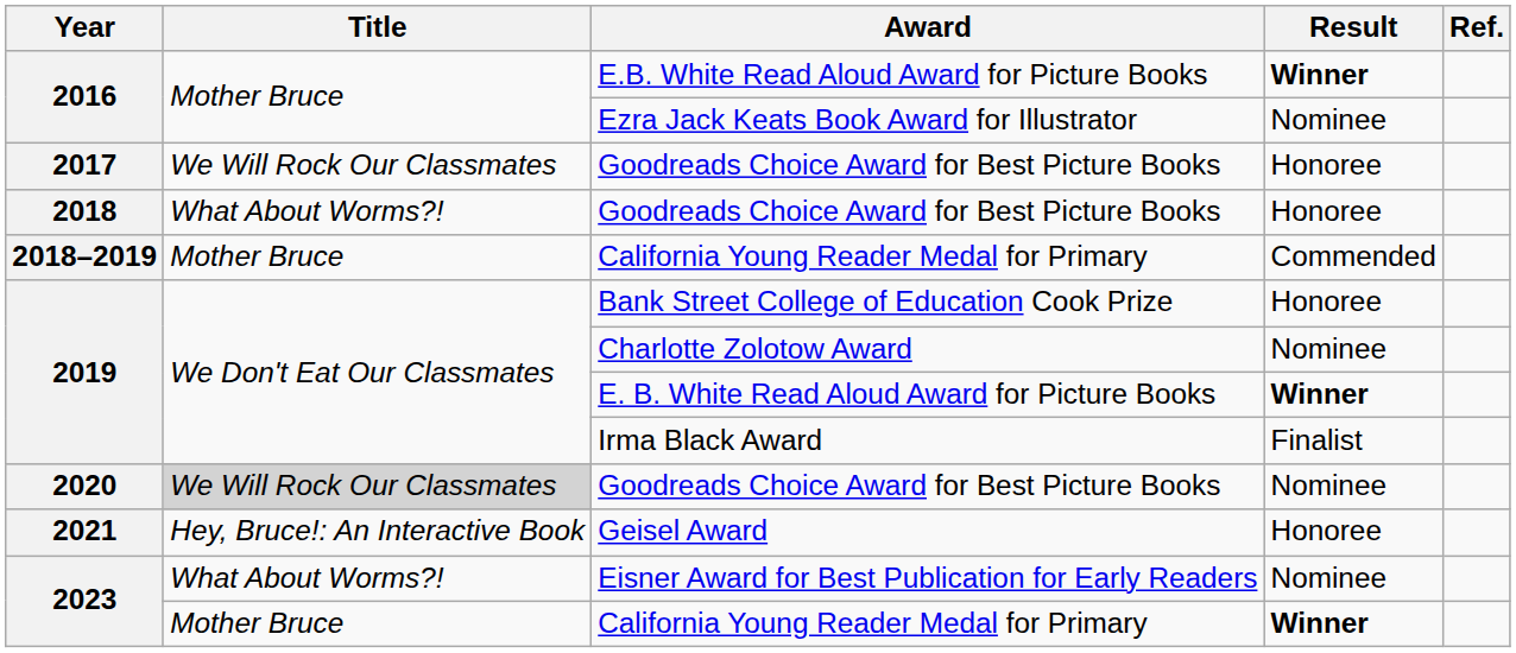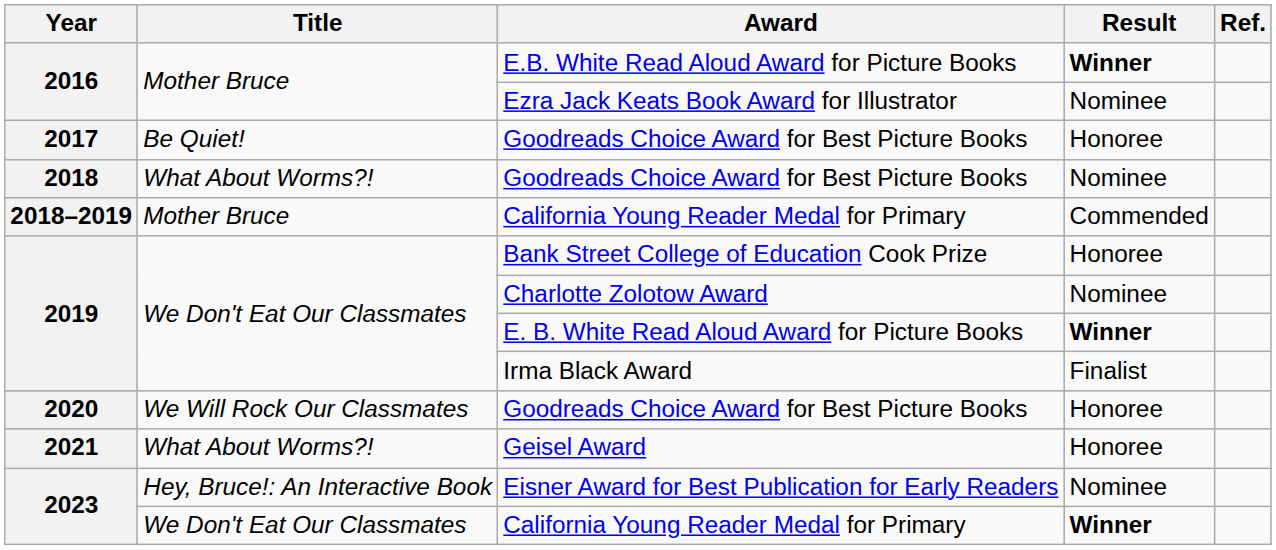2017 / Goodreads Choice Award for Best Picture Books | Title: We Will Rock Our Classmates -> Be Quiet!
2018 / Goodreads Choice Award for Best Picture Books | Result: Honoree -> Nominee
2020 / Goodreads Choice Award for Best Picture Books | Title: lightgrey background -> no background
2020 / Goodreads Choice Award for Best Picture Books | Result: Nominee -> Honoree
Geisel Award | Title: Hey, Bruce!: An Interactive Book -> What About Worms?!
Eisner Award for Best Publication for Early Readers | Title: What About Worms?! -> Hey, Bruce!: An Interactive Book
2023 / California Young Reader Medal for Primary | Title: Mother Bruce -> We Don't Eat Our Classmates
